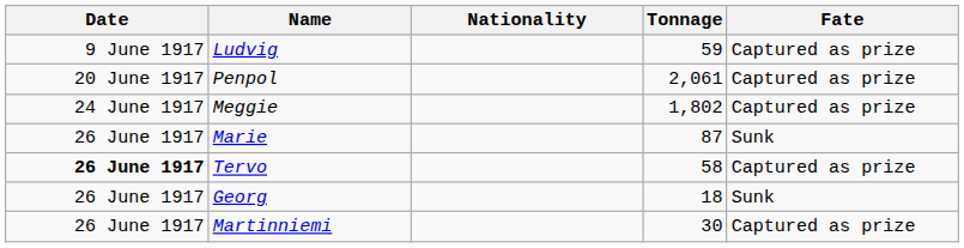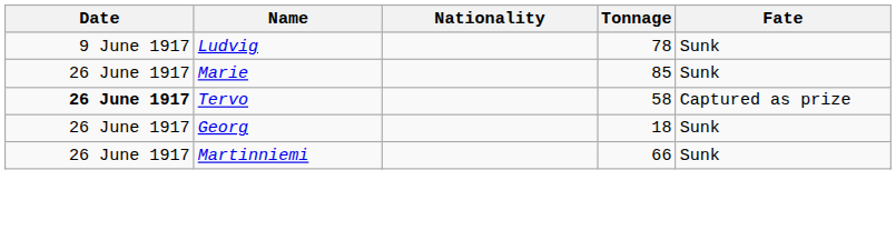Ludvig | Tonnage: 59 -> 78
Ludvig | Fate: Captured as prize -> Sunk
- row: 20 June 1917 | Penpol | 2,061 | Captured as prize
- row: 24 June 1917 | Meggie | 1,802 | Captured as prize
Marie | Tonnage: 87 -> 85
Martinniemi | Tonnage: 30 -> 66
Martinniemi | Fate: Captured as prize -> Sunk
